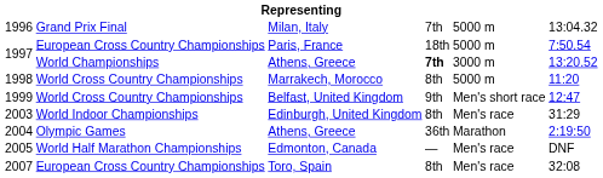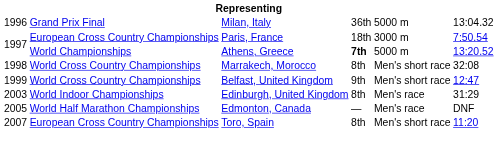1996 | column 4: 7th -> 36th
1997 / Paris, France | column 5: 5000 m -> 3000 m
1997 / Athens, Greece | column 5: 3000 m -> 5000 m
1998 | column 5: 5000 m -> Men's short race
1998 | column 6: 11:20 -> 32:08
- row: 2004 | Olympic Games | Athens, Greece | 36th | Marathon | 2:19:50
2007 | column 5: Men's race -> Men's short race
2007 | column 6: 32:08 -> 11:20
